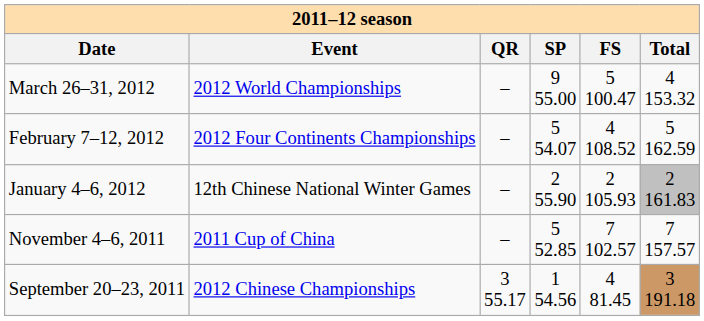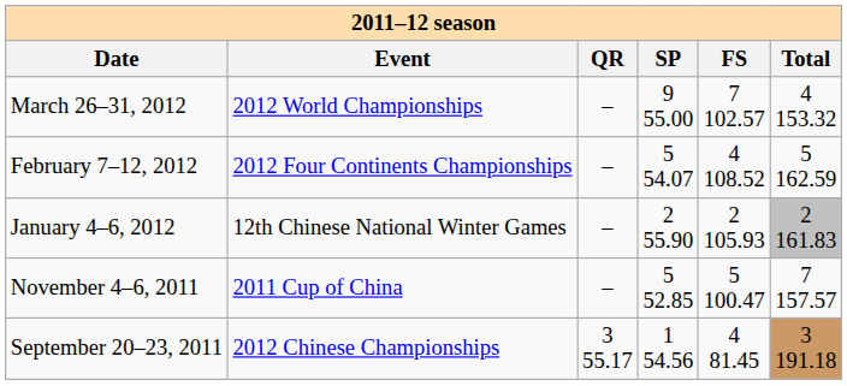March 26–31, 2012 | FS: 5 100.47 -> 7 102.57
November 4–6, 2011 | FS: 7 102.57 -> 5 100.47
